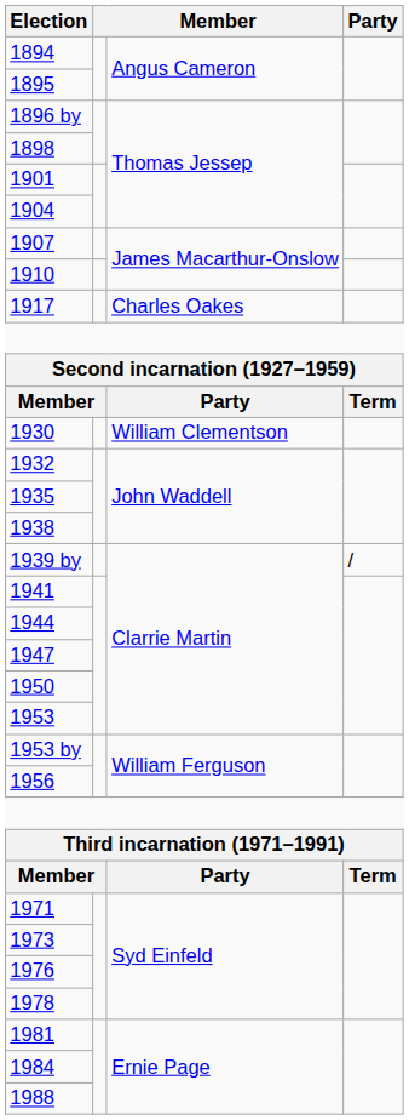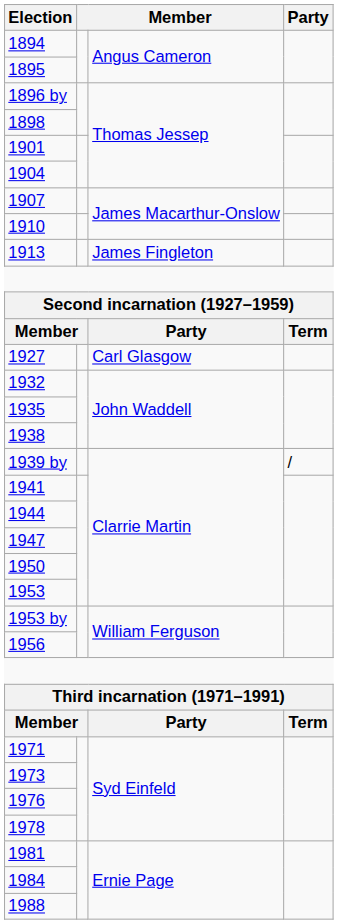+ row: 1913 | James Fingleton
- row: 1917 | Charles Oakes
+ row: 1927 | Carl Glasgow
- row: 1930 | William Clementson
